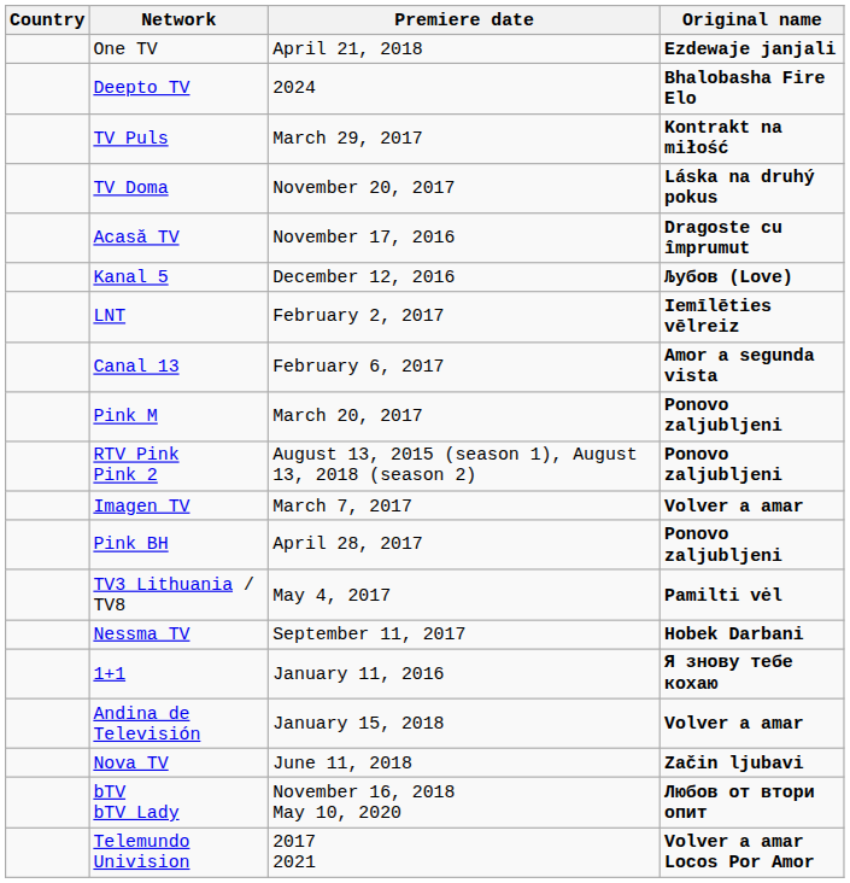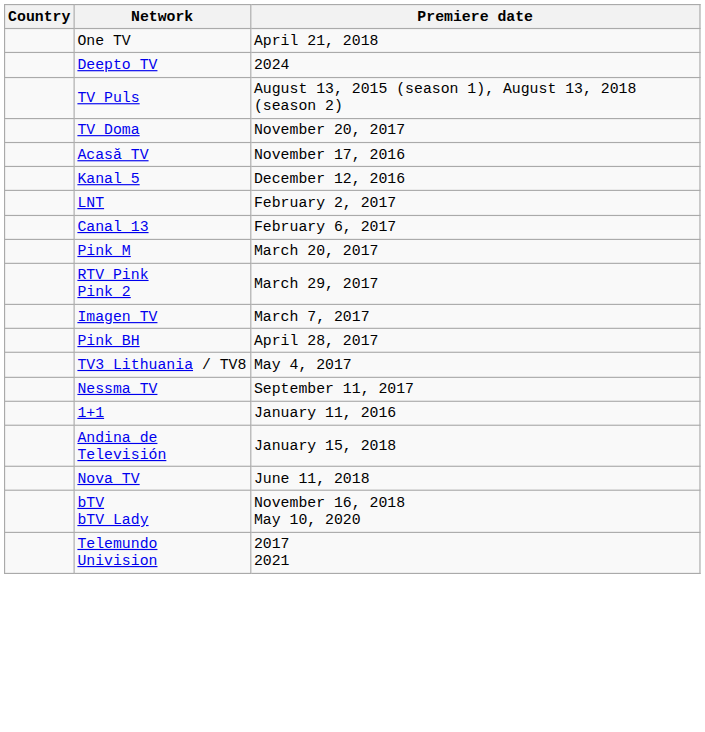- column: Original name | Ezdewaje janjali | Bhalobasha Fire Elo | Kontrakt na miłość | Láska na druhý pokus | Dragoste cu împrumut | Љубов (Love) | Iemīlēties vēlreiz | Amor a segunda vista | Ponovo zaljubljeni | Ponovo zaljubljeni | Volver a amar | Ponovo zaljubljeni | Pamilti vėl | Hobek Darbani | Я знову тебе кохаю | Volver a amar | Začin ljubavi | Любов от втори опит | Volver a amar Locos Por Amor
TV Puls | Premiere date: March 29, 2017 -> August 13, 2015 (season 1), August 13, 2018 (season 2)
RTV Pink Pink 2 | Premiere date: August 13, 2015 (season 1), August 13, 2018 (season 2) -> March 29, 2017
